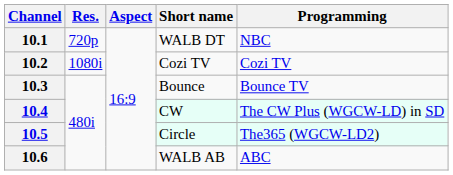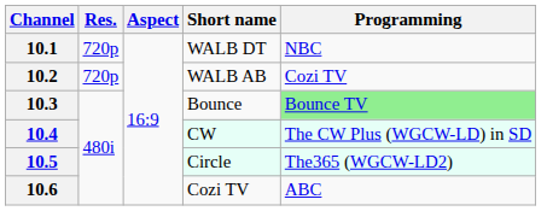10.2 | Res.: 1080i -> 720p
10.2 | Short name: Cozi TV -> WALB AB
10.3 | Programming: no background -> lightgreen background
10.6 | Short name: WALB AB -> Cozi TV
